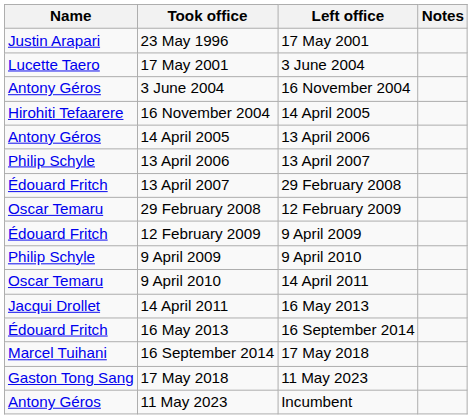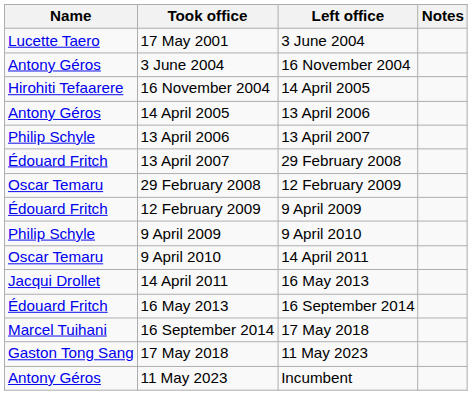- row: Justin Arapari | 23 May 1996 | 17 May 2001
